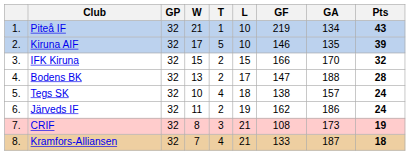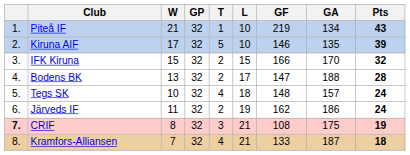columns swapped: GP <-> W
Tegs SK | GF: 138 -> 148
CRIF | column 1: normal -> bold
CRIF | GA: 173 -> 175
